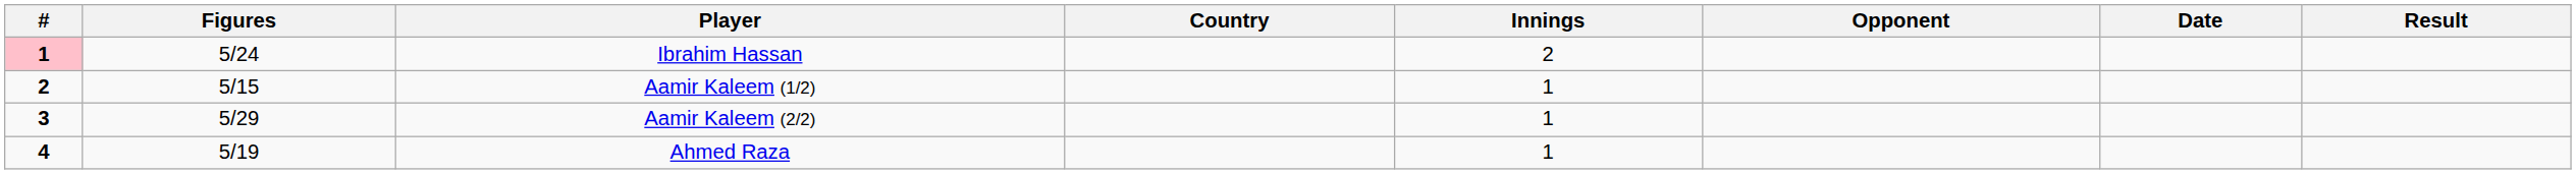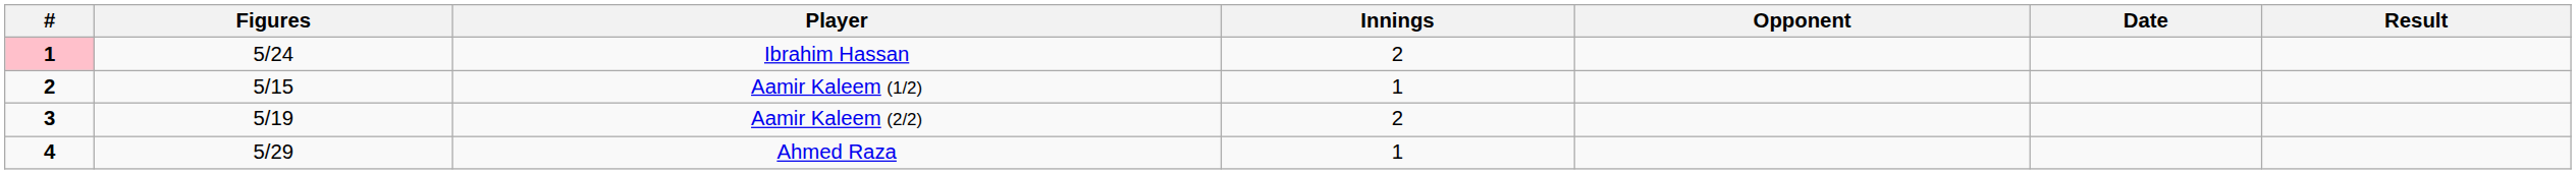- column: Country
Aamir Kaleem (2/2) | Figures: 5/29 -> 5/19
Aamir Kaleem (2/2) | Innings: 1 -> 2
Ahmed Raza | Figures: 5/19 -> 5/29
